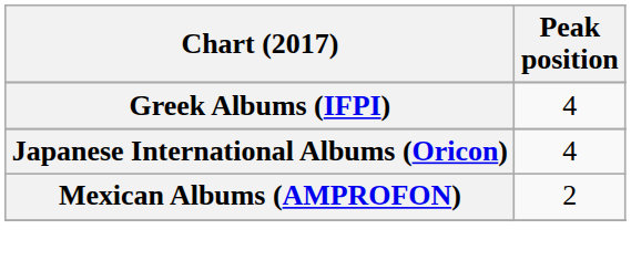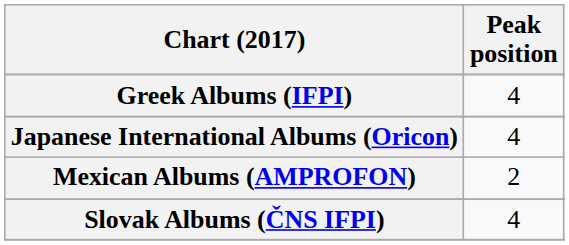+ row: Slovak Albums (ČNS IFPI) | 4
